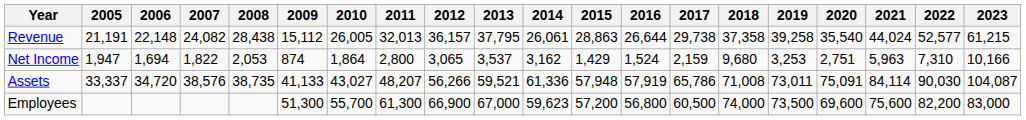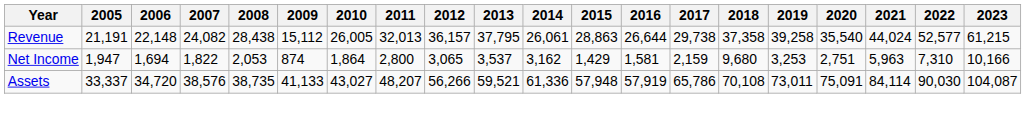Net Income | 2016: 1,524 -> 1,581
Assets | 2018: 71,008 -> 70,108
- row: Employees | 51,300 | 55,700 | 61,300 | 66,900 | 67,000 | 59,623 | 57,200 | 56,800 | 60,500 | 74,000 | 73,500 | 69,600 | 75,600 | 82,200 | 83,000
